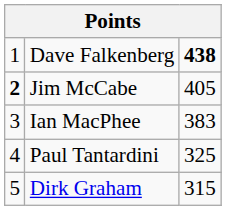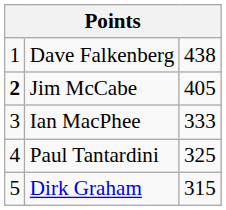Dave Falkenberg | column 3: bold -> normal
Ian MacPhee | column 3: 383 -> 333
